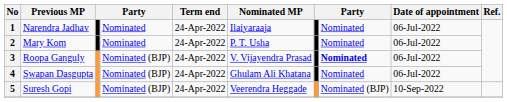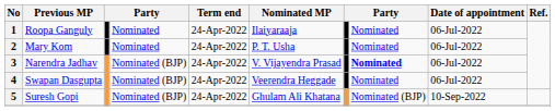1 | Previous MP: Narendra Jadhav -> Roopa Ganguly
3 | Previous MP: Roopa Ganguly -> Narendra Jadhav
4 | Nominated MP: Ghulam Ali Khatana -> Veerendra Heggade
5 | Nominated MP: Veerendra Heggade -> Ghulam Ali Khatana
